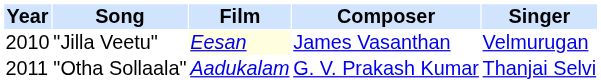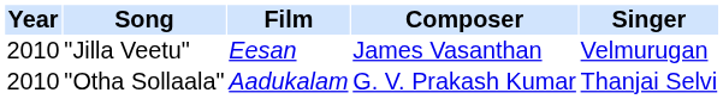"Jilla Veetu" | Film: lightyellow background -> no background
"Otha Sollaala" | Year: 2011 -> 2010
